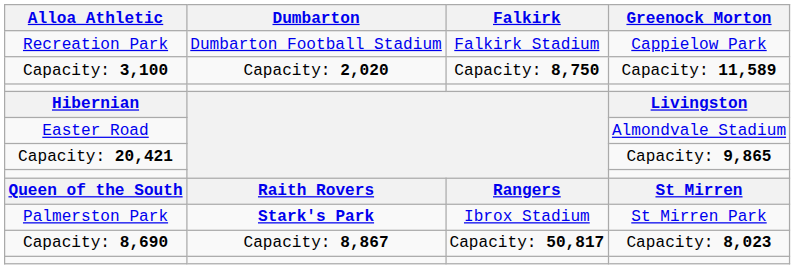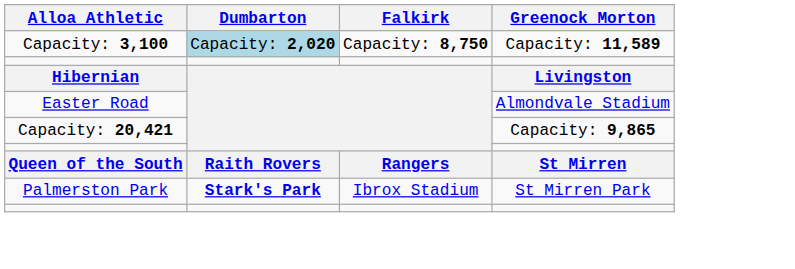- row: Recreation Park | Dumbarton Football Stadium | Falkirk Stadium | Cappielow Park
Capacity: 3,100 | Dumbarton: no background -> lightblue background
- row: Capacity: 8,690 | Capacity: 8,867 | Capacity: 50,817 | Capacity: 8,023
